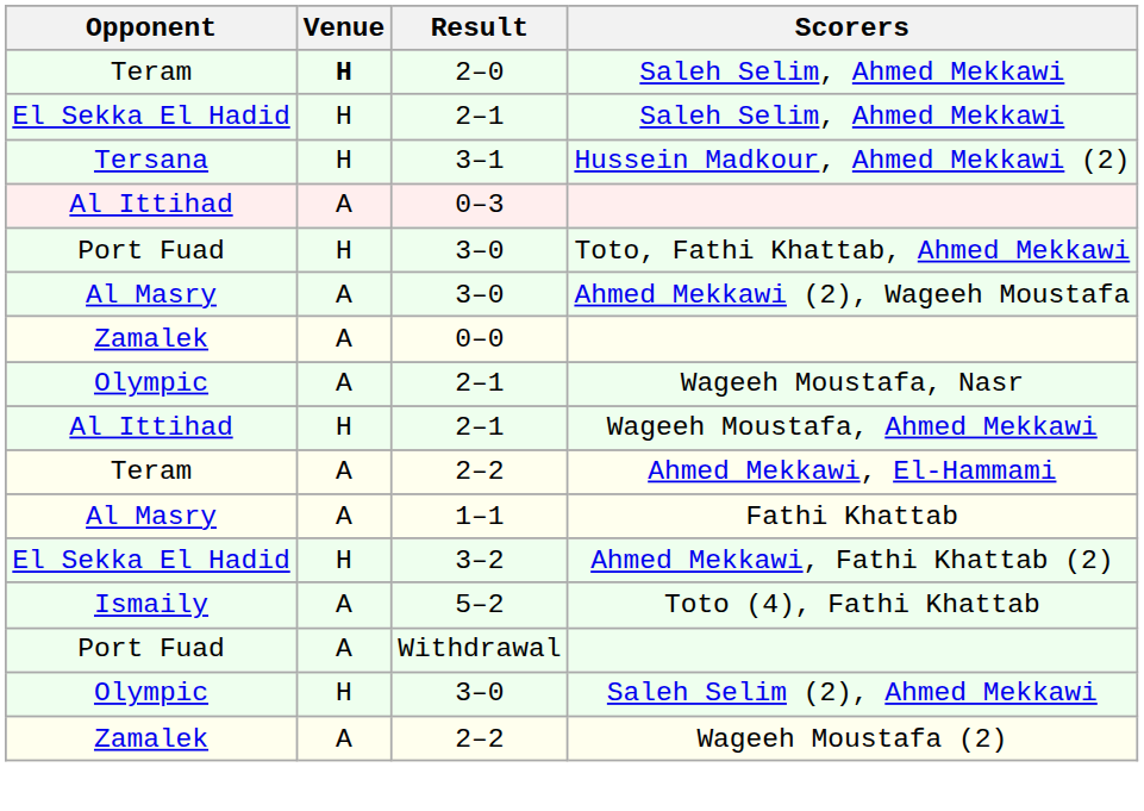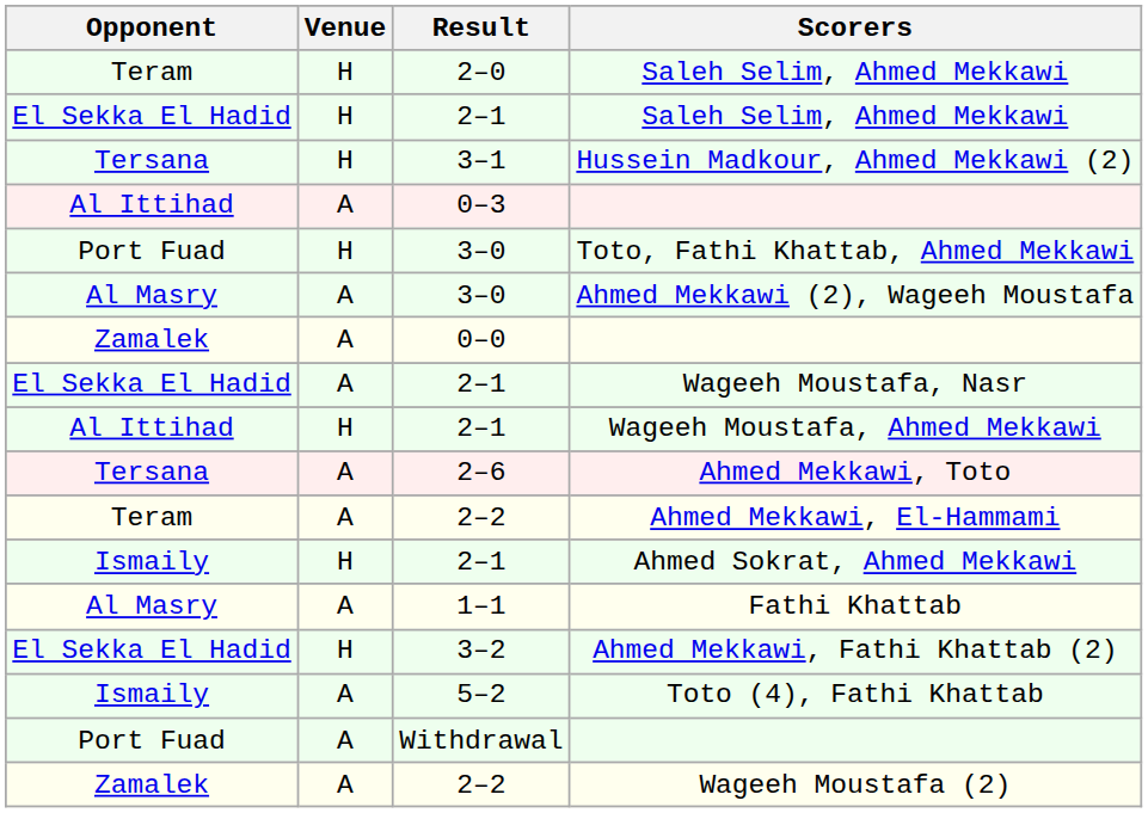2–0 / Saleh Selim, Ahmed Mekkawi | Venue: bold -> normal
Wageeh Moustafa, Nasr | Opponent: Olympic -> El Sekka El Hadid
+ row: Tersana | A | 2–6 | Ahmed Mekkawi, Toto
+ row: Ismaily | H | 2–1 | Ahmed Sokrat, Ahmed Mekkawi
- row: Olympic | H | 3–0 | Saleh Selim (2), Ahmed Mekkawi
